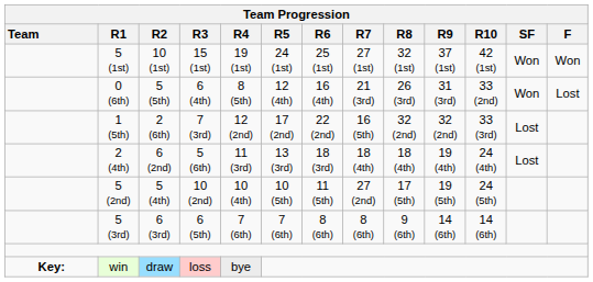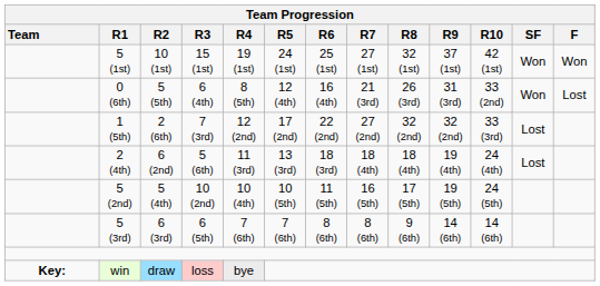1 (5th) | Team Progression / R7: 16 (5th) -> 27 (2nd)
5 (2nd) | Team Progression / R7: 27 (2nd) -> 16 (5th)
